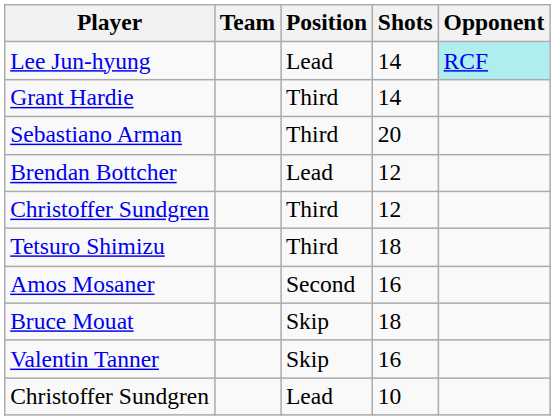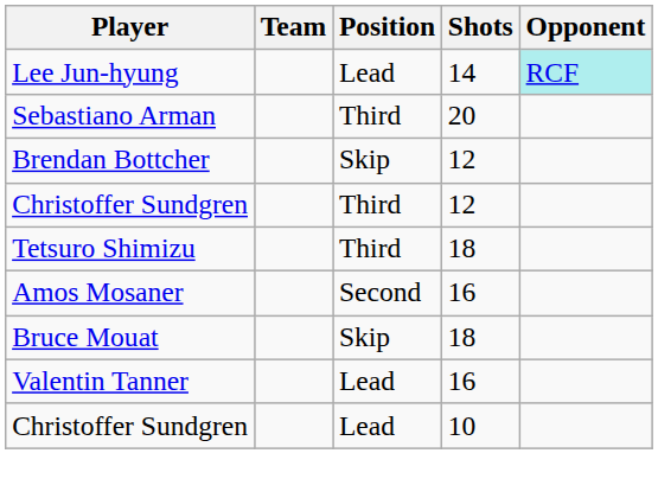- row: Grant Hardie | Third | 14
Brendan Bottcher | Position: Lead -> Skip
Valentin Tanner | Position: Skip -> Lead
